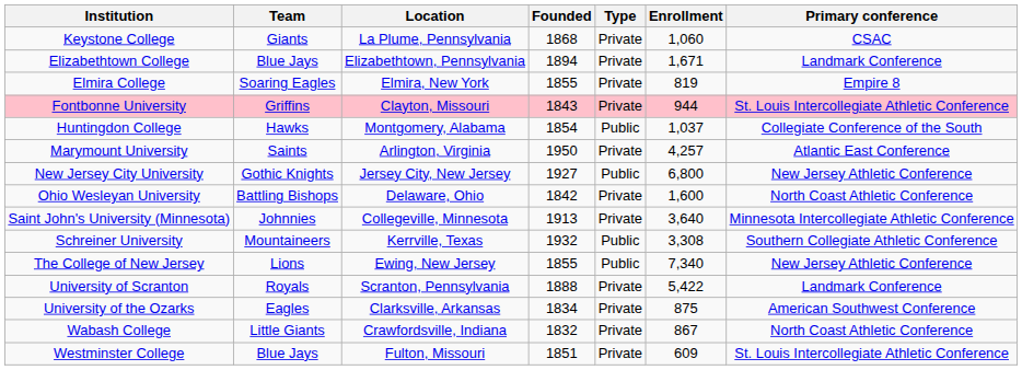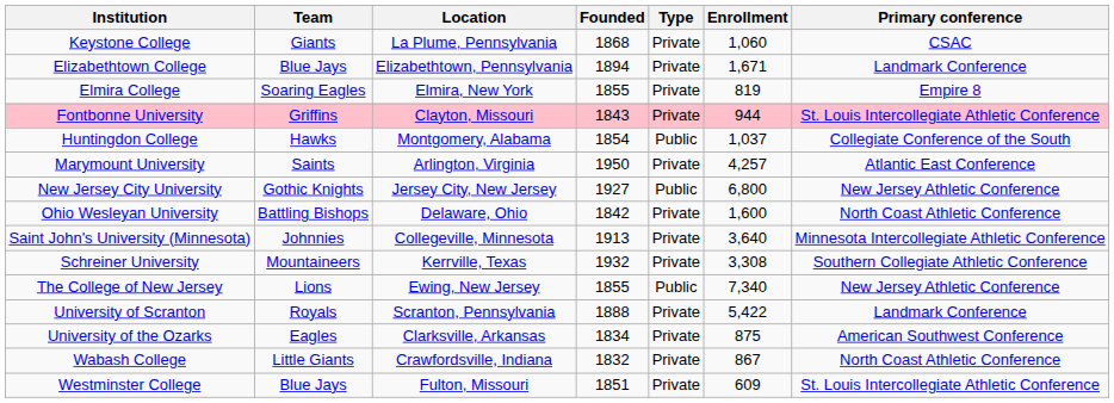Schreiner University | Type: Public -> Private
